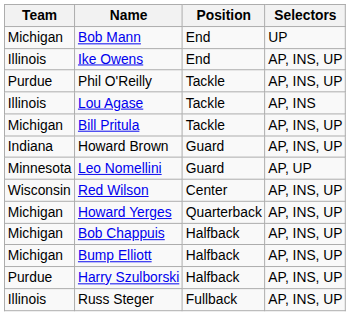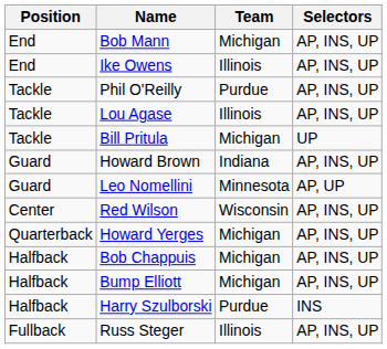columns swapped: Position <-> Team
Bob Mann | Selectors: UP -> AP, INS, UP
Lou Agase | Selectors: AP, INS -> AP, INS, UP
Bill Pritula | Selectors: AP, INS, UP -> UP
Harry Szulborski | Selectors: AP, INS, UP -> INS
